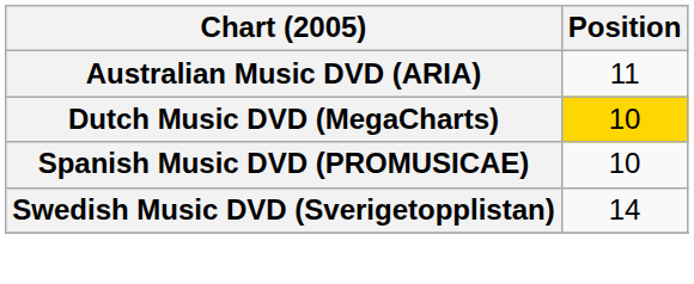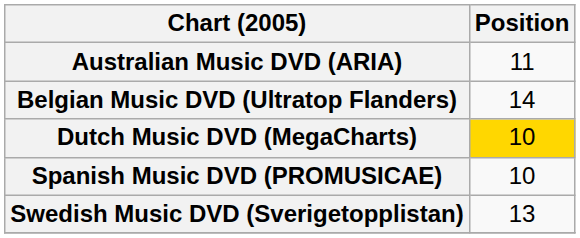+ row: Belgian Music DVD (Ultratop Flanders) | 14
Swedish Music DVD (Sverigetopplistan) | Position: 14 -> 13
